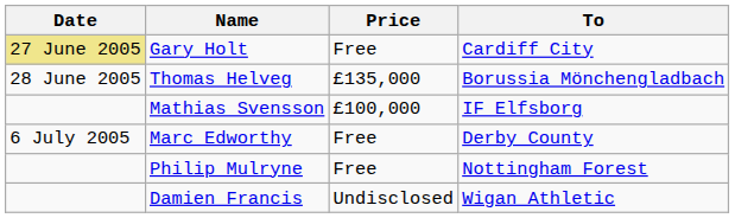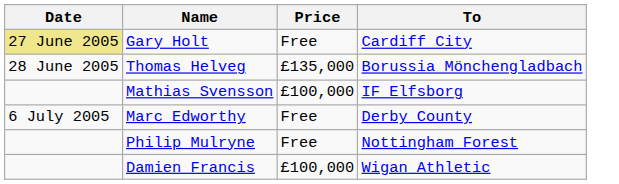Damien Francis | Price: Undisclosed -> £100,000
